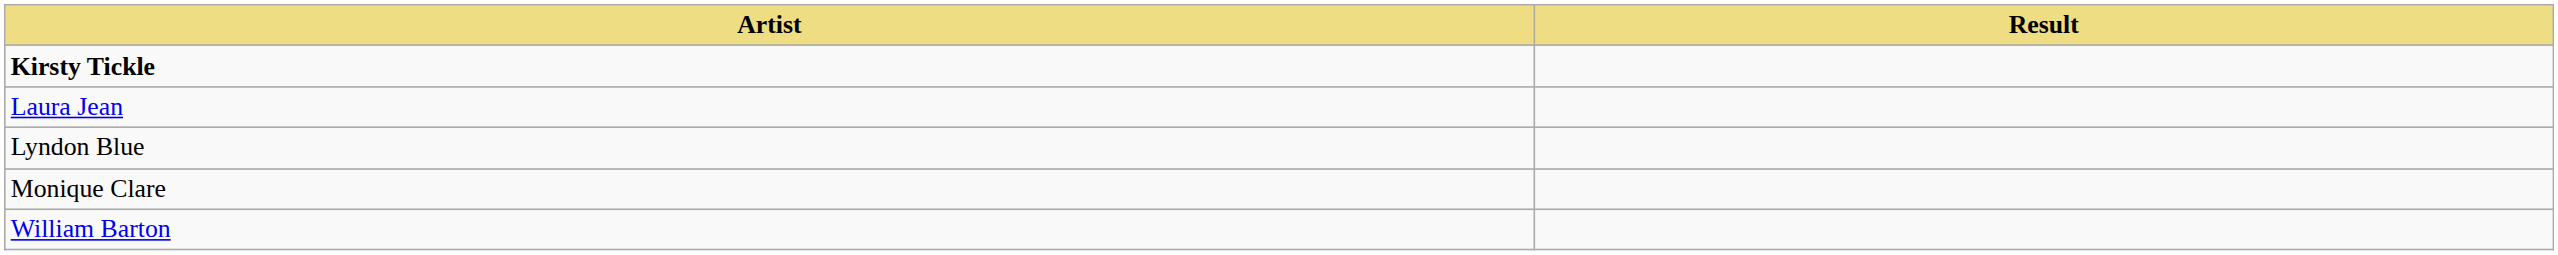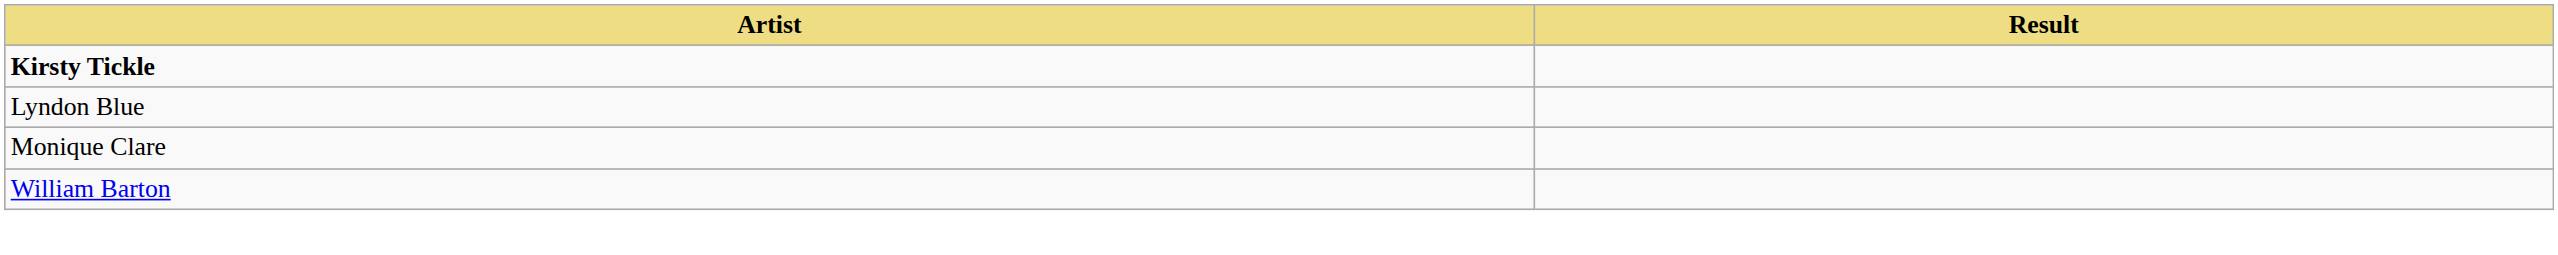- row: Laura Jean
